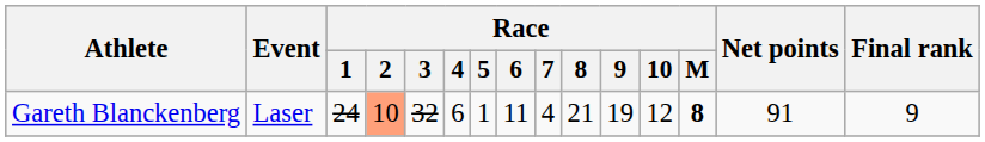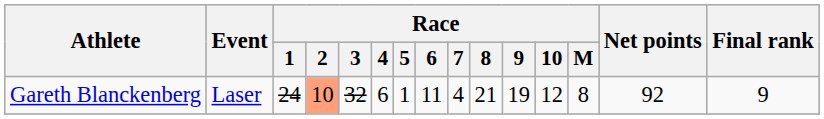Gareth Blanckenberg | Race / M: bold -> normal
Gareth Blanckenberg | Net points: 91 -> 92
